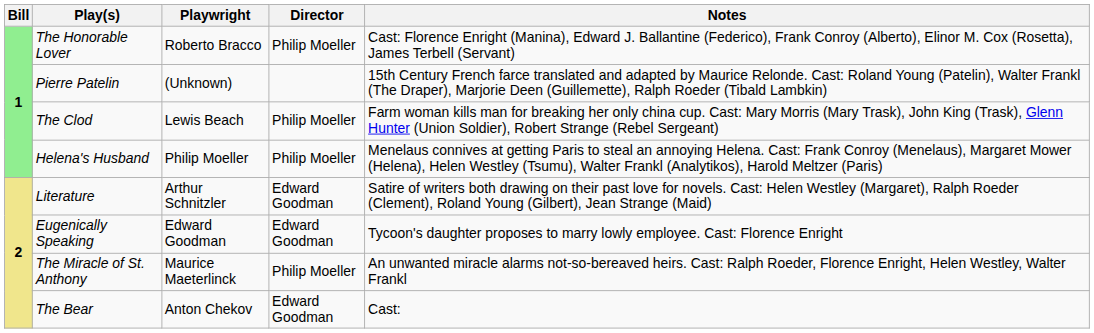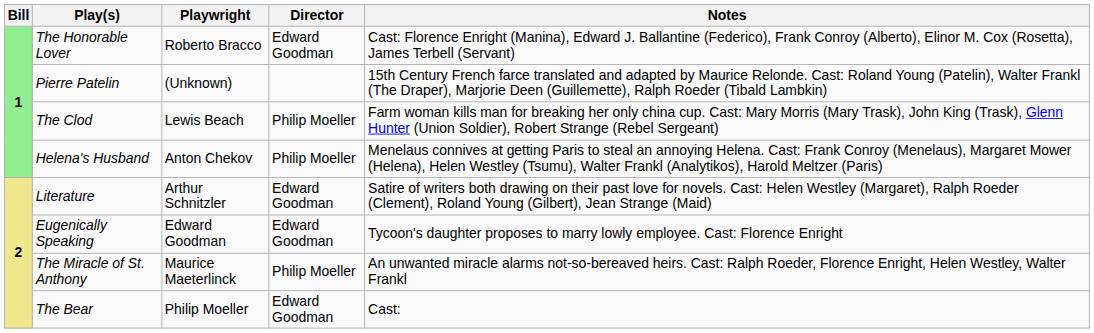The Honorable Lover | Director: Philip Moeller -> Edward Goodman
Helena's Husband | Playwright: Philip Moeller -> Anton Chekov
The Bear | Playwright: Anton Chekov -> Philip Moeller
